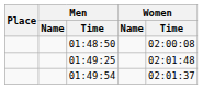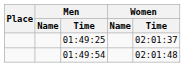- row: 01:48:50 | 02:00:08
01:49:25 | Women / Time: 02:01:48 -> 02:01:37
01:49:54 | Women / Time: 02:01:37 -> 02:01:48
